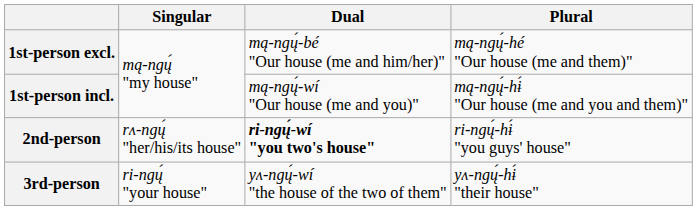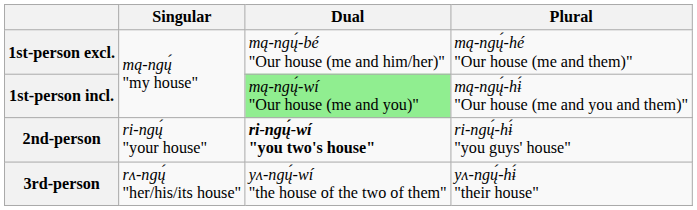1st-person incl. | Dual: no background -> lightgreen background
2nd-person | Singular: rʌ-ngų́ "her/his/its house" -> ri-ngų́ "your house"
3rd-person | Singular: ri-ngų́ "your house" -> rʌ-ngų́ "her/his/its house"
